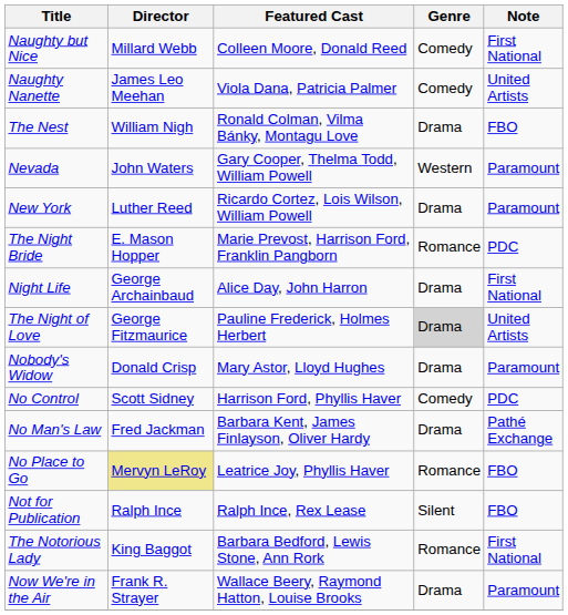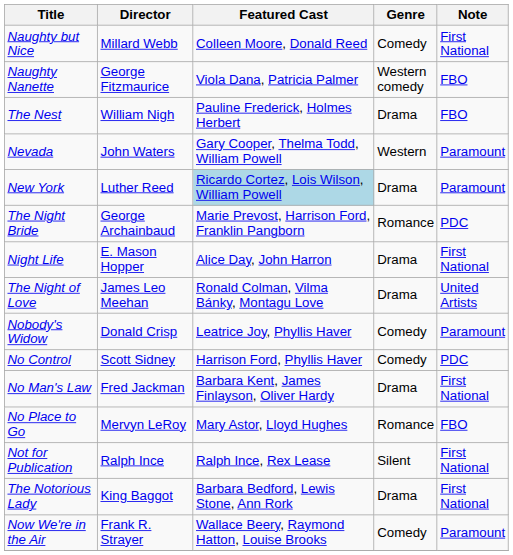Naughty Nanette | Director: James Leo Meehan -> George Fitzmaurice
Naughty Nanette | Genre: Comedy -> Western comedy
Naughty Nanette | Note: United Artists -> FBO
The Nest | Featured Cast: Ronald Colman, Vilma Bánky, Montagu Love -> Pauline Frederick, Holmes Herbert
New York | Featured Cast: no background -> lightblue background
The Night Bride | Director: E. Mason Hopper -> George Archainbaud
Night Life | Director: George Archainbaud -> E. Mason Hopper
The Night of Love | Director: George Fitzmaurice -> James Leo Meehan
The Night of Love | Featured Cast: Pauline Frederick, Holmes Herbert -> Ronald Colman, Vilma Bánky, Montagu Love
The Night of Love | Genre: lightgrey background -> no background
Nobody's Widow | Featured Cast: Mary Astor, Lloyd Hughes -> Leatrice Joy, Phyllis Haver
Nobody's Widow | Genre: Drama -> Comedy
No Man's Law | Note: Pathé Exchange -> First National
No Place to Go | Director: khaki background -> no background
No Place to Go | Featured Cast: Leatrice Joy, Phyllis Haver -> Mary Astor, Lloyd Hughes
Not for Publication | Note: FBO -> First National
The Notorious Lady | Genre: Romance -> Drama
Now We're in the Air | Genre: Drama -> Comedy
